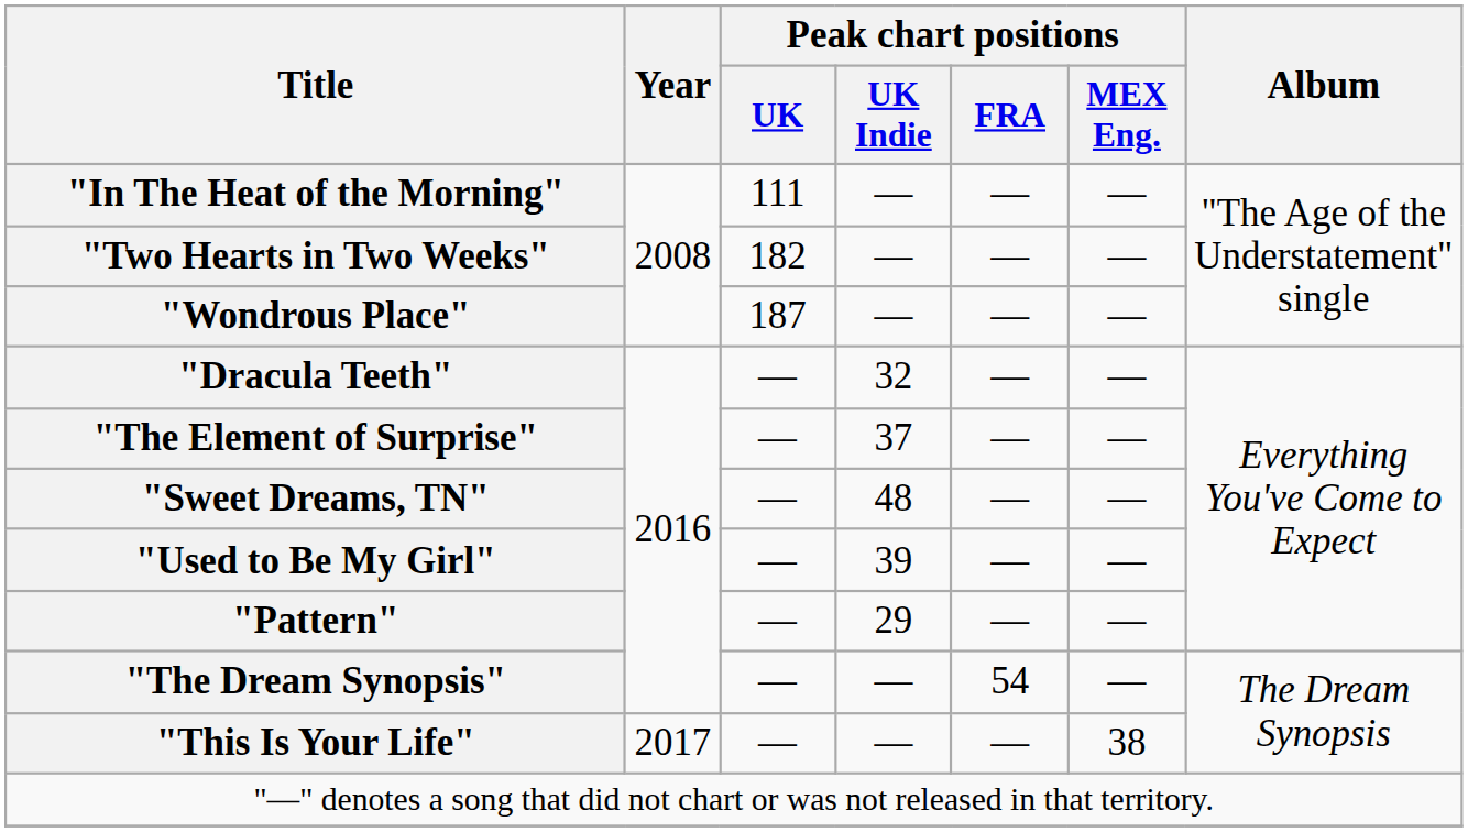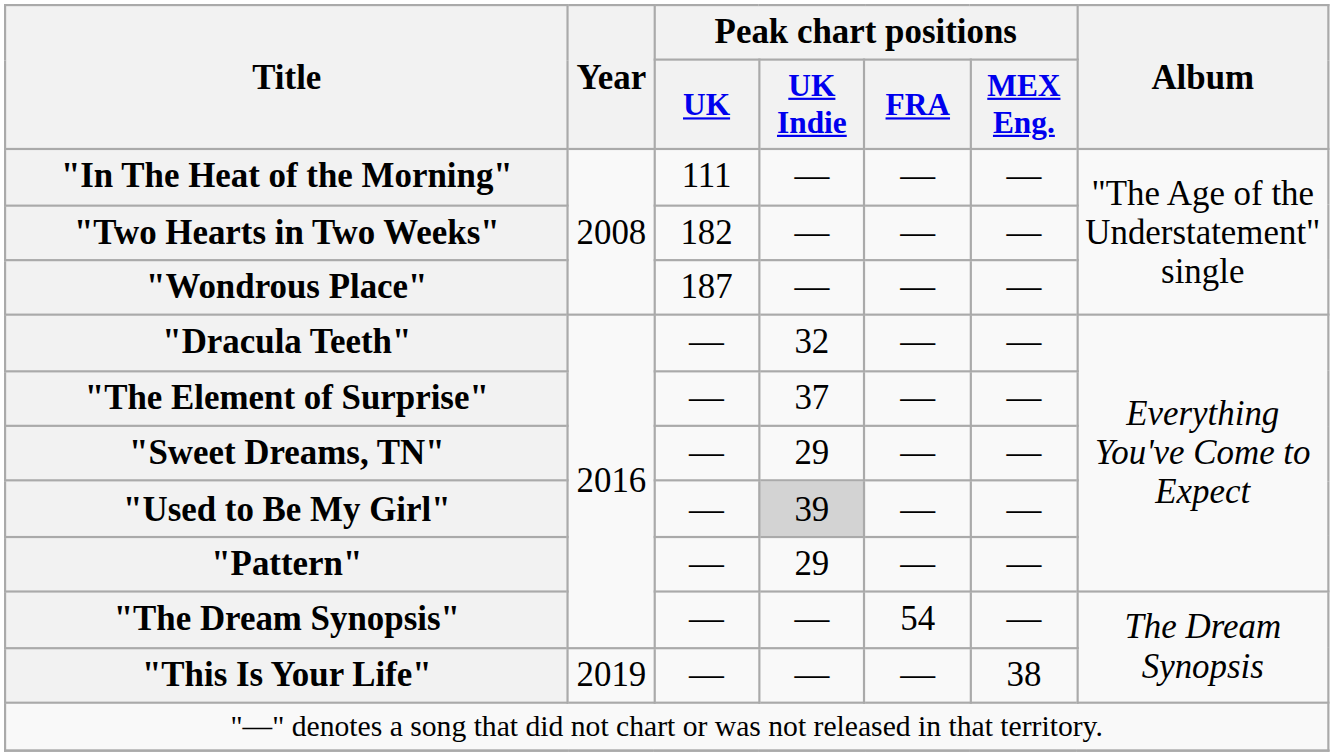"Sweet Dreams, TN" | Peak chart positions / UK Indie: 48 -> 29
"Used to Be My Girl" | Peak chart positions / UK Indie: no background -> lightgrey background
"This Is Your Life" | Year: 2017 -> 2019
